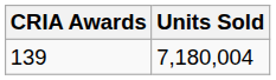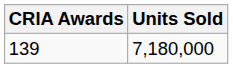139 | Units Sold: 7,180,004 -> 7,180,000
